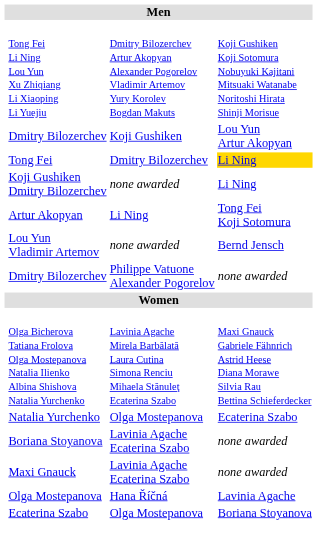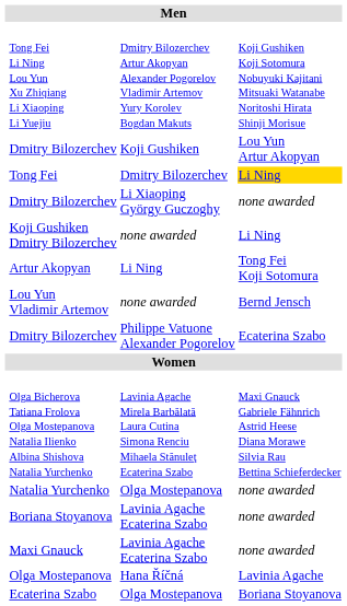+ row: Dmitry Bilozerchev | Li Xiaoping György Guczoghy | none awarded
Dmitry Bilozerchev / Philippe Vatuone Alexander Pogorelov | column 4: none awarded -> Ecaterina Szabo
Natalia Yurchenko | column 4: Ecaterina Szabo -> none awarded
